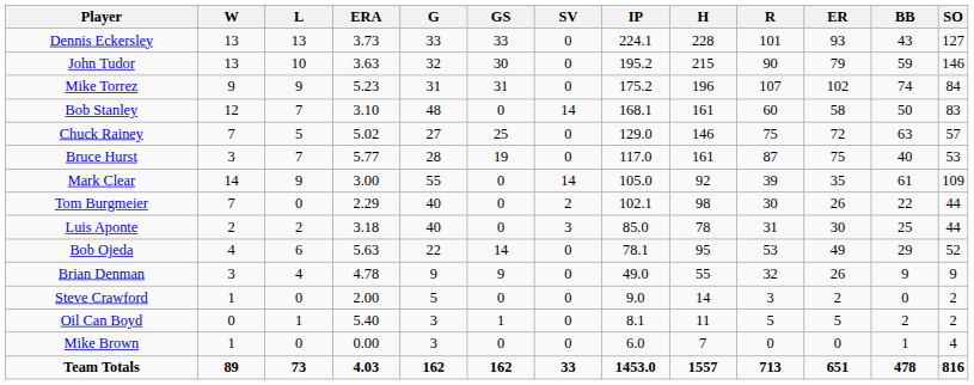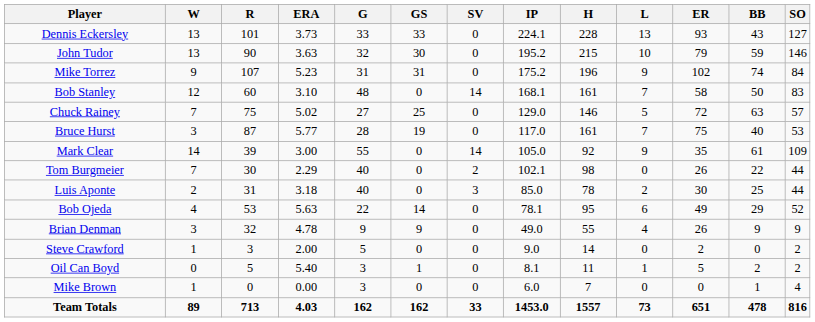columns swapped: L <-> R
